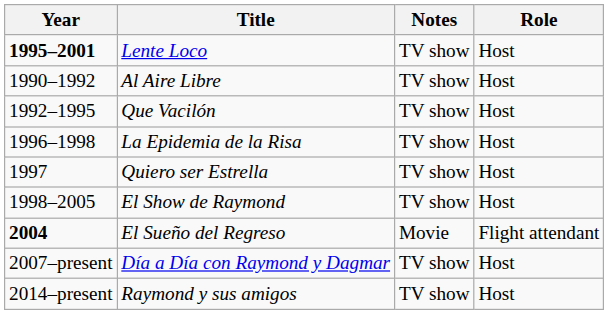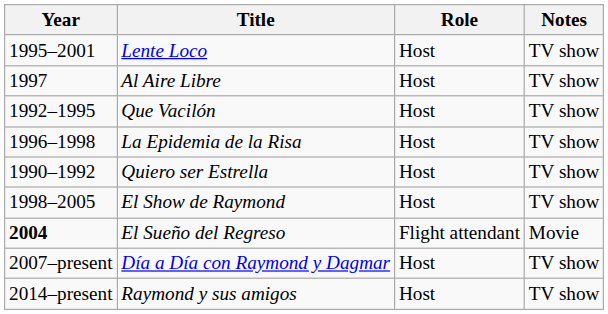columns swapped: Role <-> Notes
Lente Loco | Year: bold -> normal
Al Aire Libre | Year: 1990–1992 -> 1997
Quiero ser Estrella | Year: 1997 -> 1990–1992
